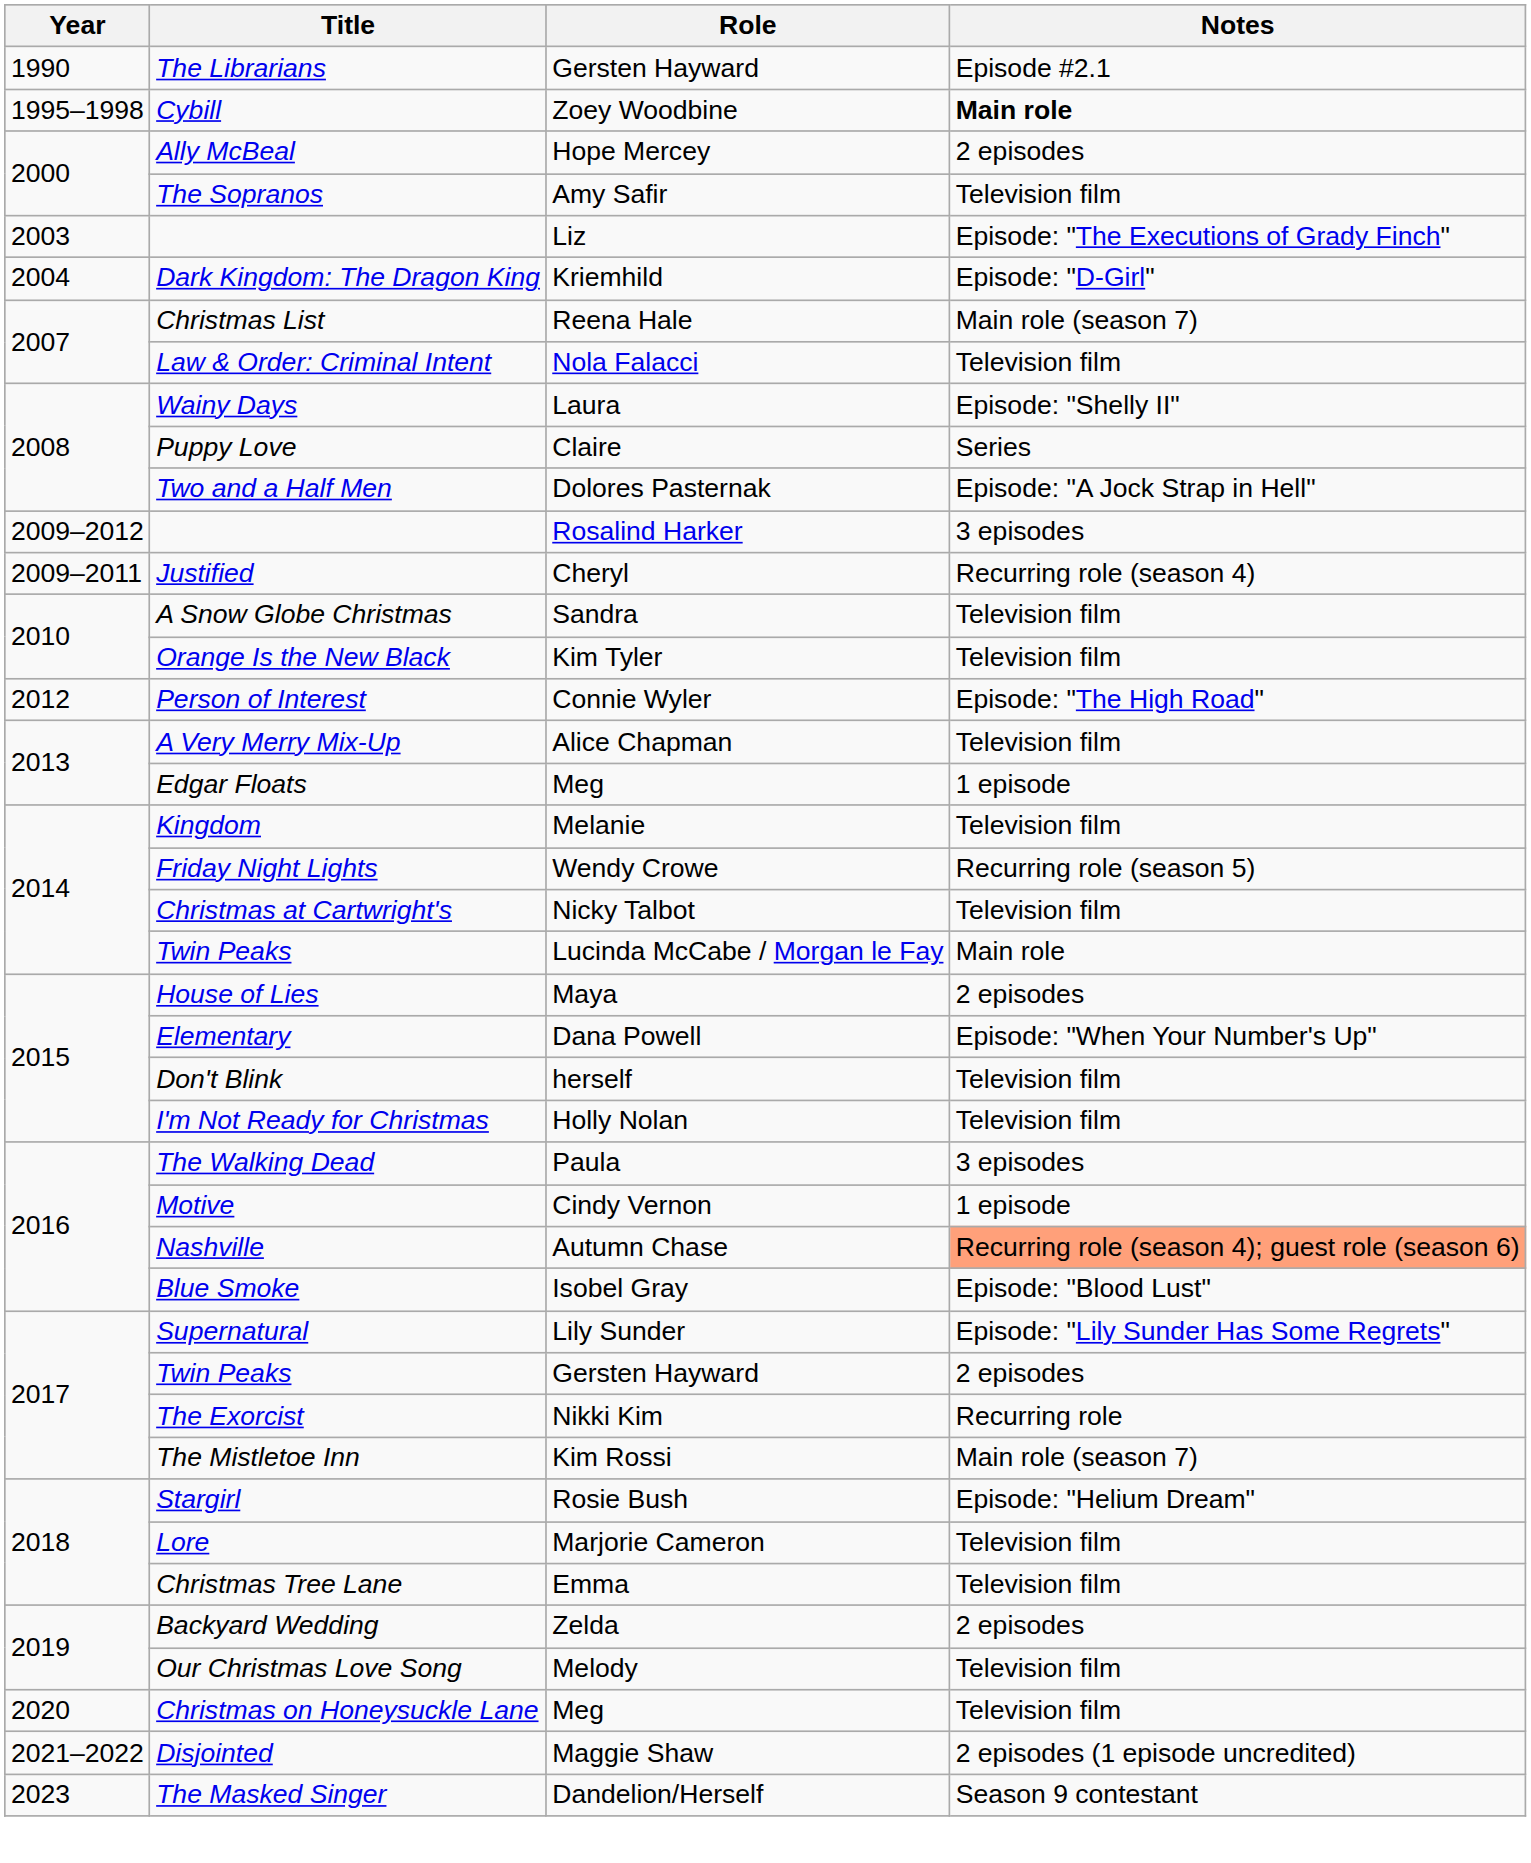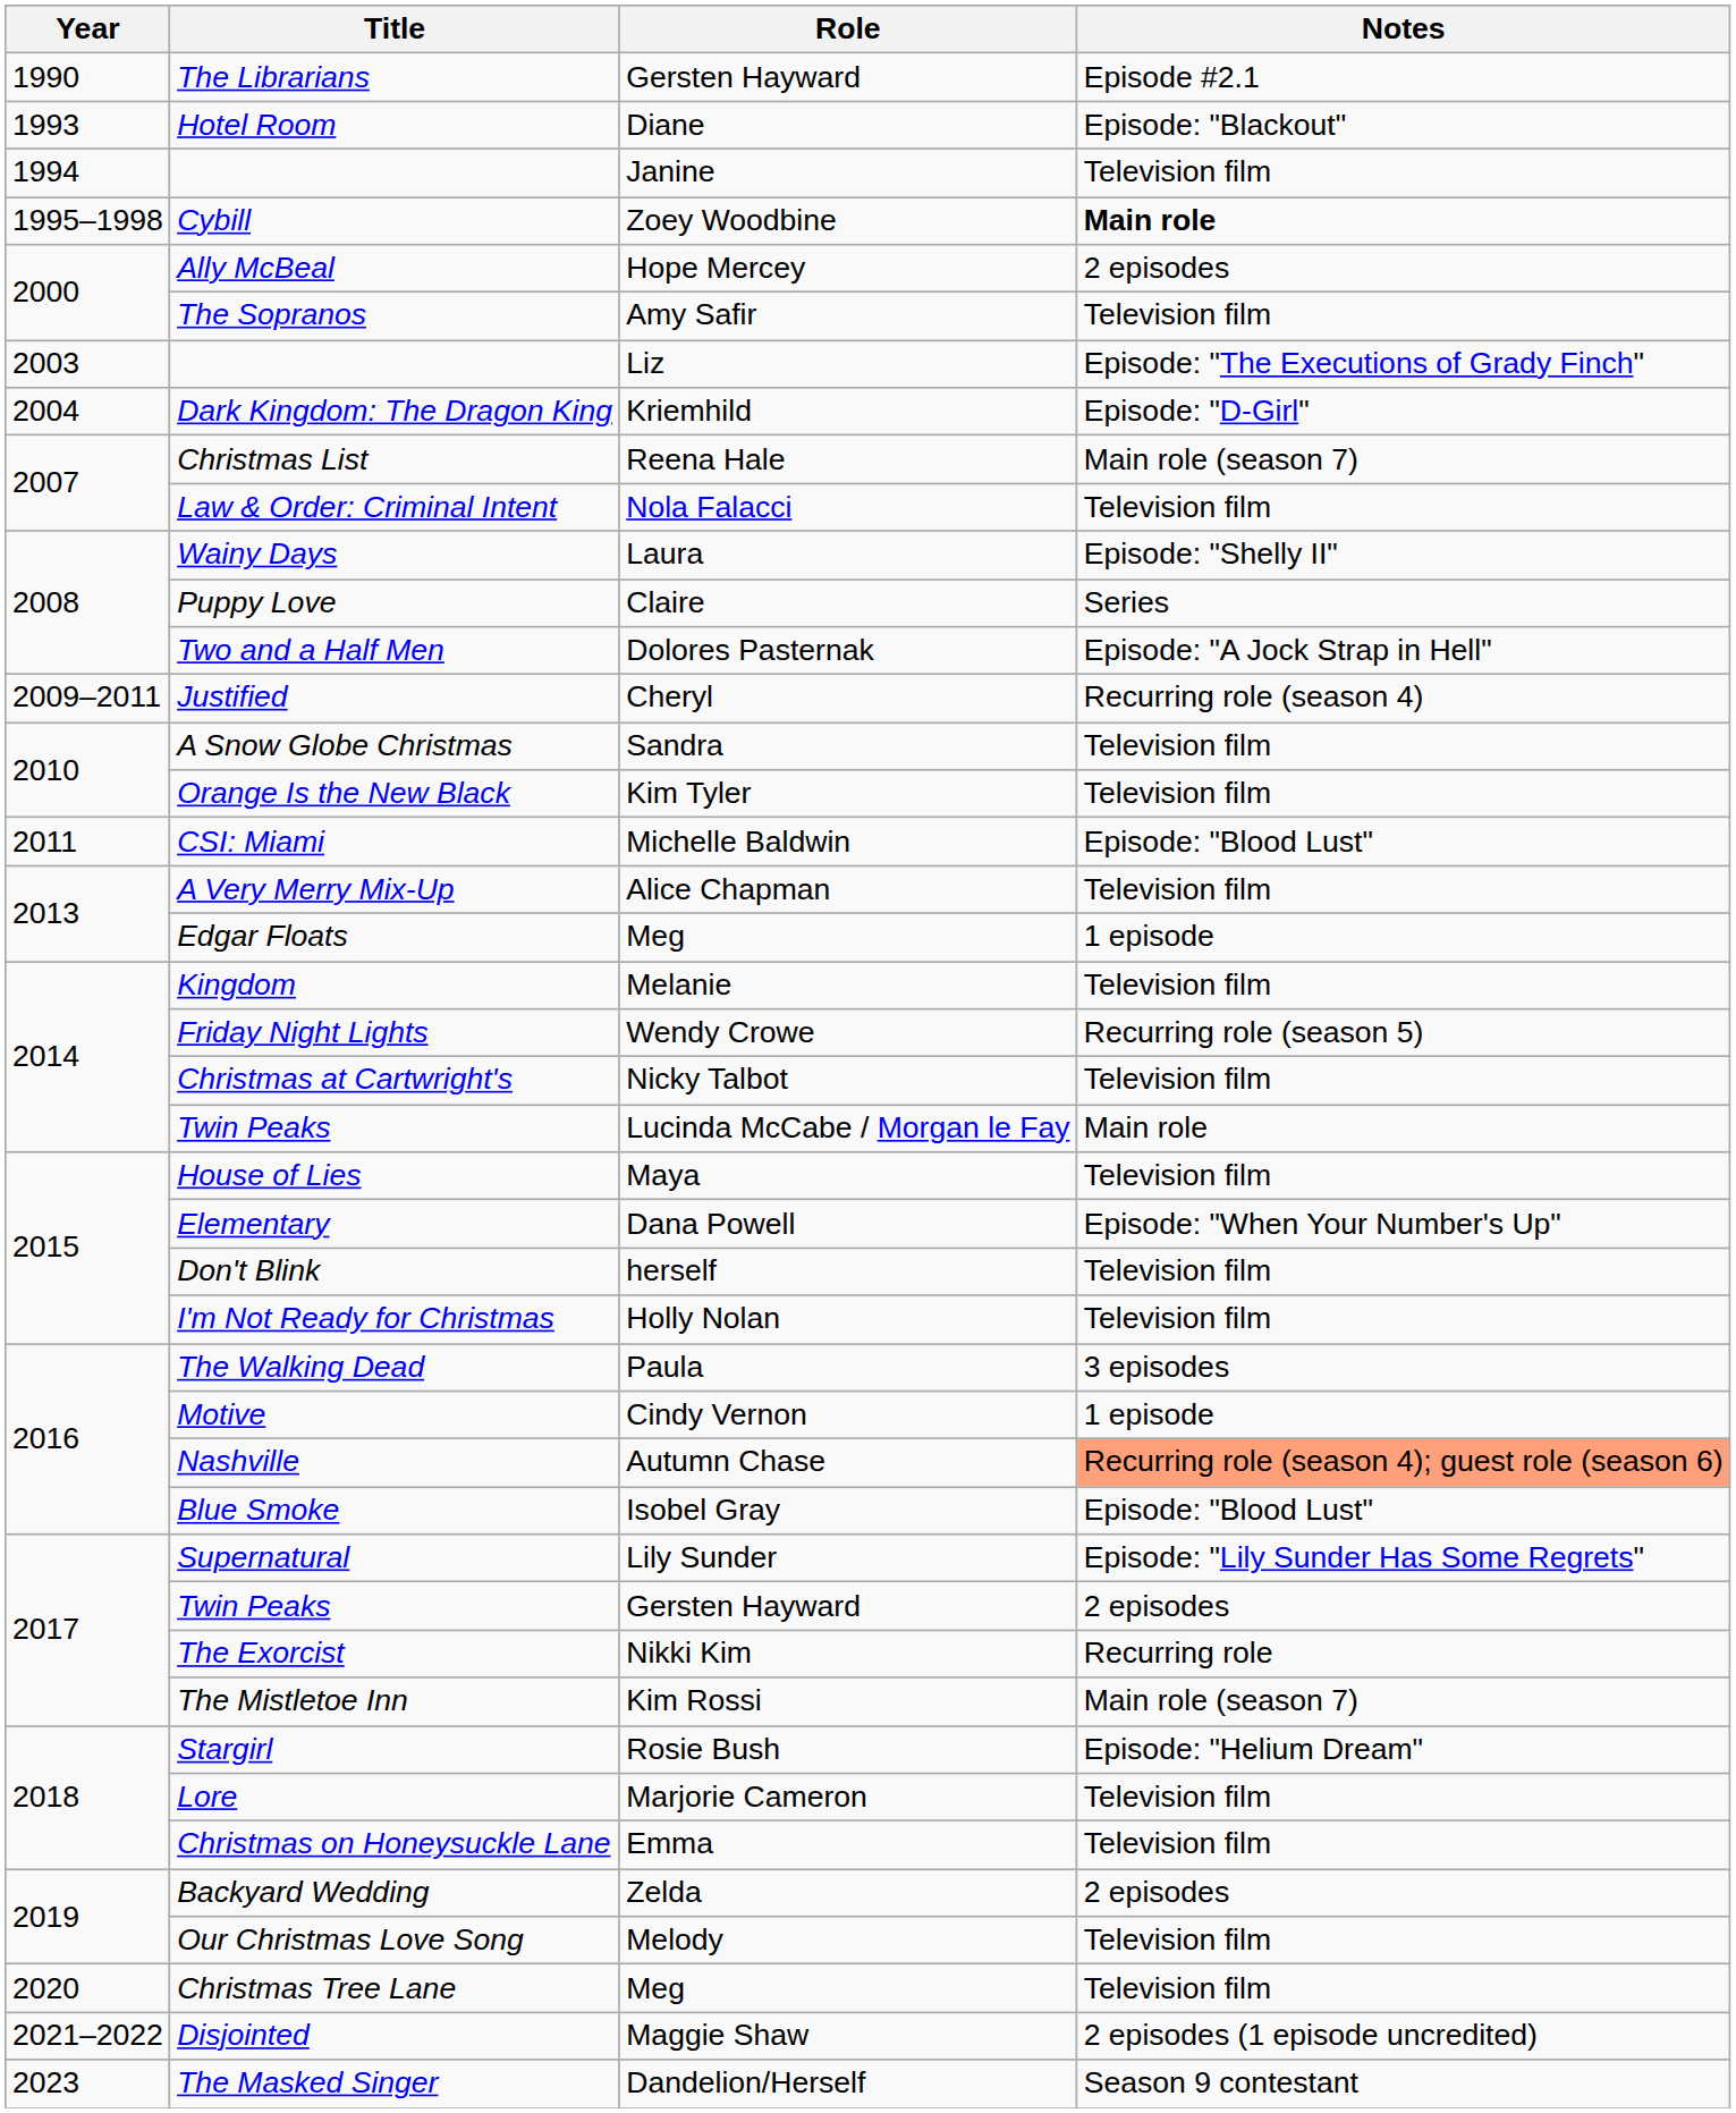+ row: 1993 | Hotel Room | Diane | Episode: "Blackout"
+ row: 1994 | Janine | Television film
- row: 2009–2012 | Rosalind Harker | 3 episodes
+ row: 2011 | CSI: Miami | Michelle Baldwin | Episode: "Blood Lust"
- row: 2012 | Person of Interest | Connie Wyler | Episode: "The High Road"
Maya | Notes: 2 episodes -> Television film
Emma | Title: Christmas Tree Lane -> Christmas on Honeysuckle Lane
2020 / Meg | Title: Christmas on Honeysuckle Lane -> Christmas Tree Lane
